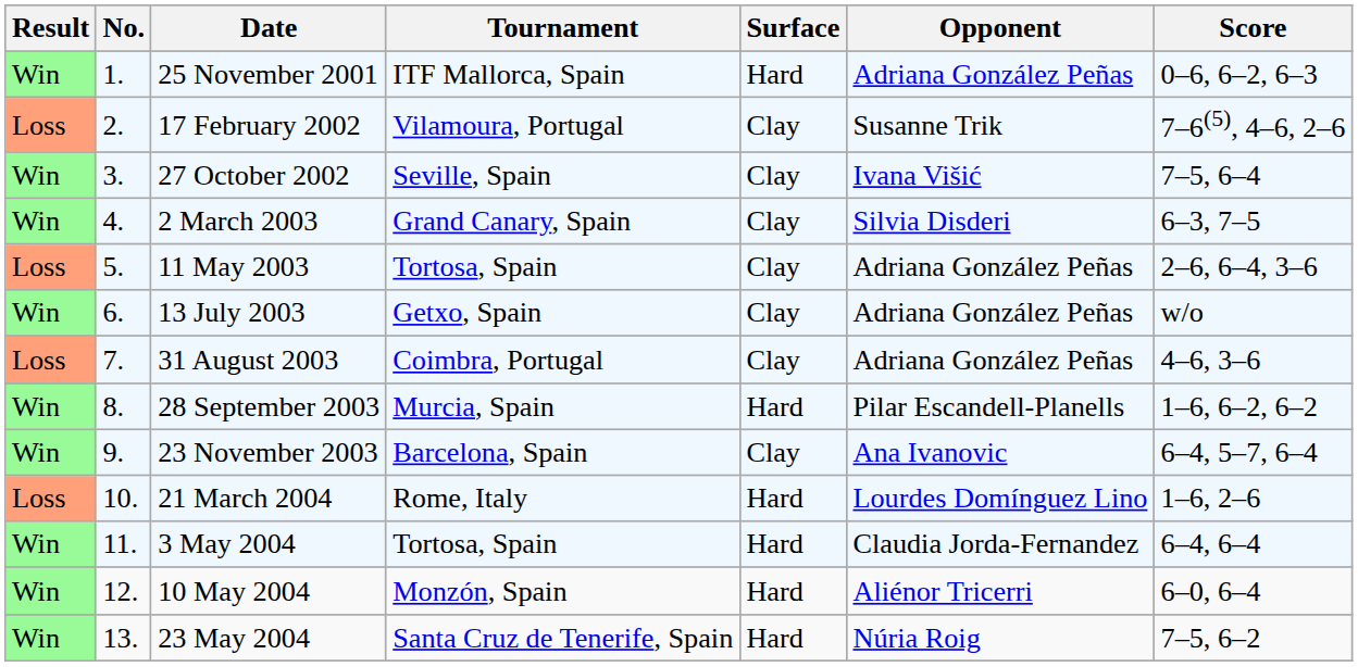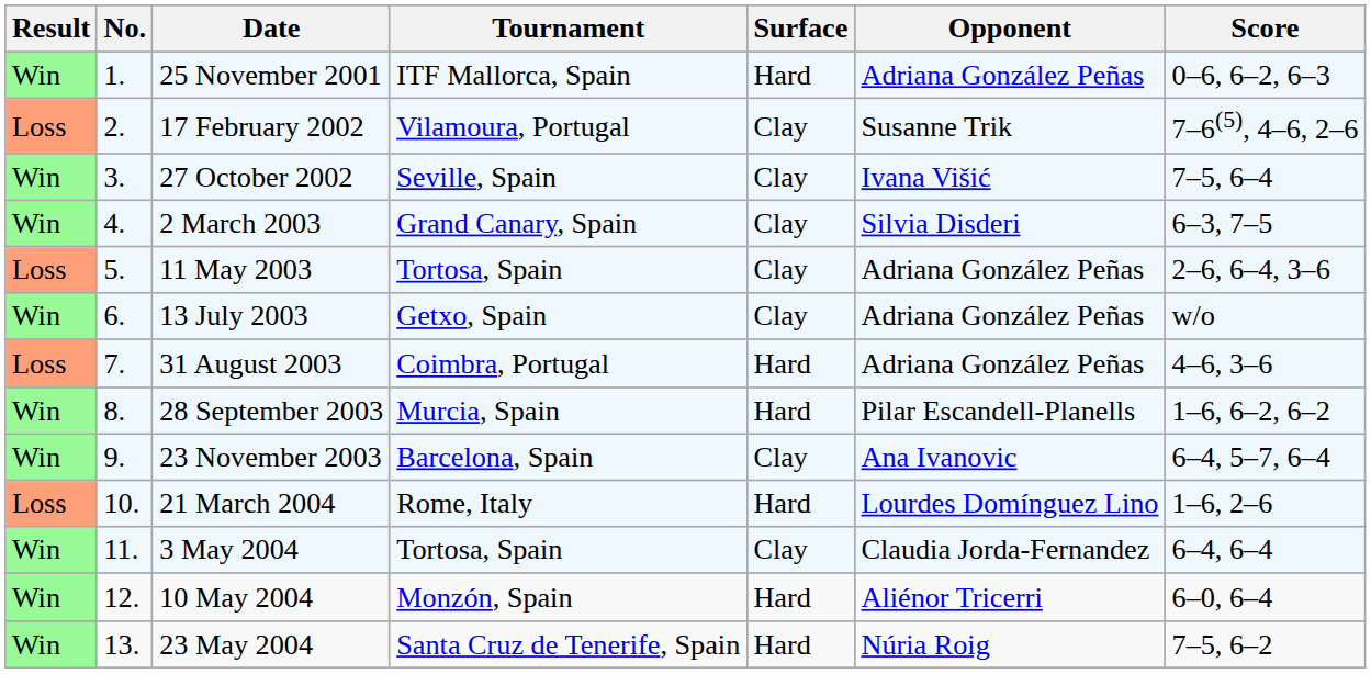31 August 2003 | Surface: Clay -> Hard
3 May 2004 | Surface: Hard -> Clay
